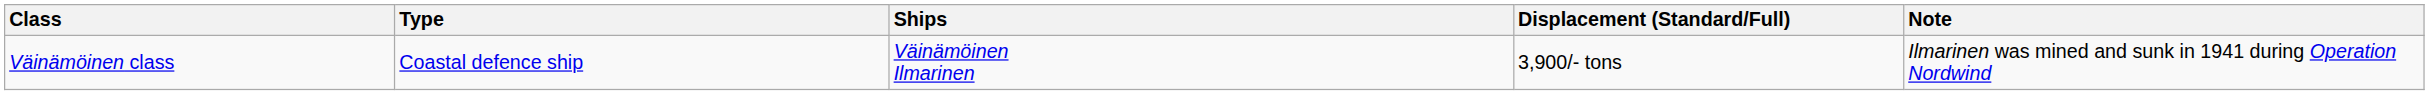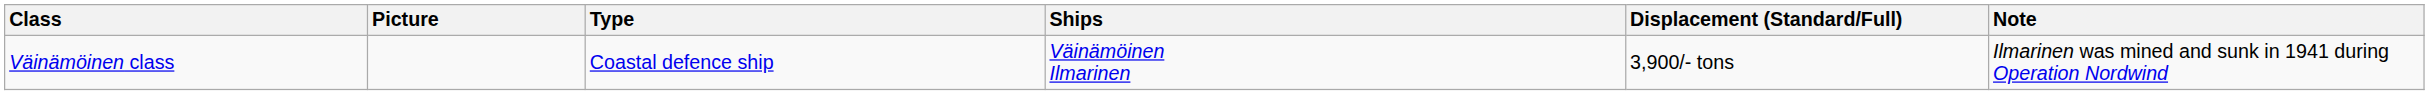+ column: Picture
